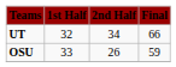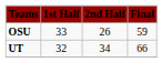rows swapped: OSU <-> UT
